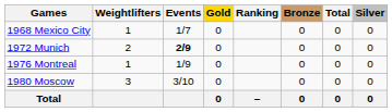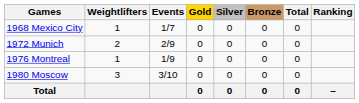columns swapped: Silver <-> Ranking
1972 Munich | Events: bold -> normal
